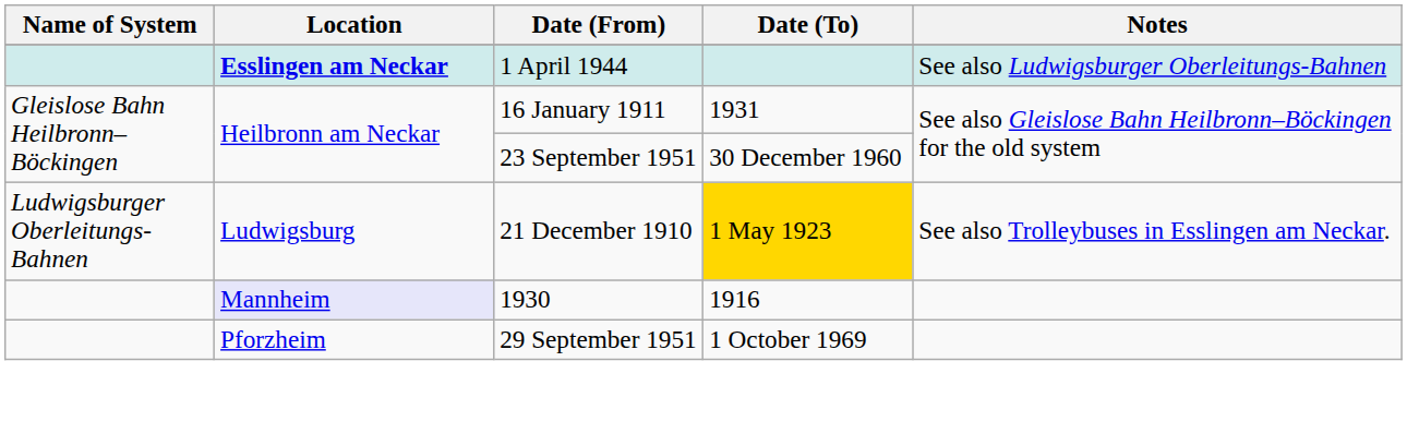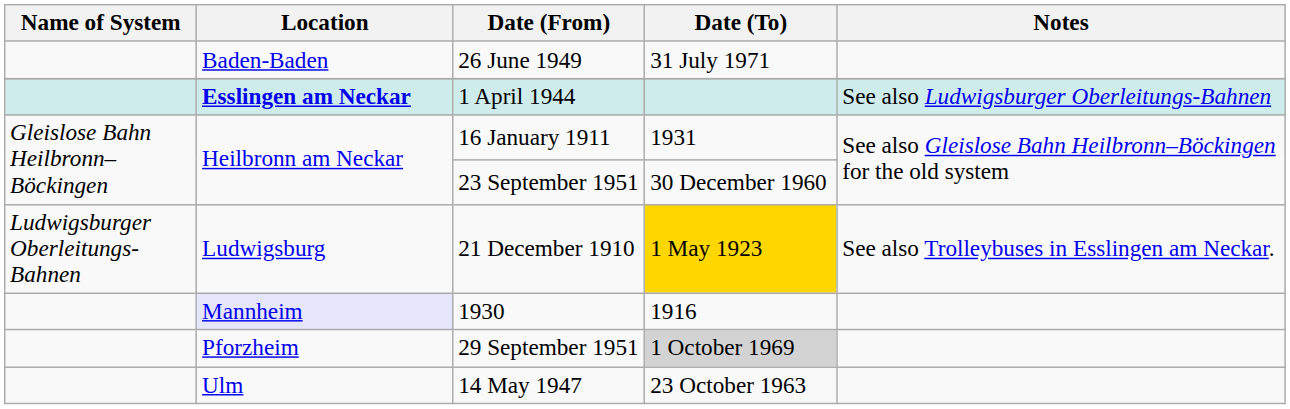+ row: Baden-Baden | 26 June 1949 | 31 July 1971
29 September 1951 | Date (To): no background -> lightgrey background
+ row: Ulm | 14 May 1947 | 23 October 1963
